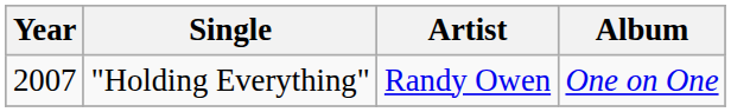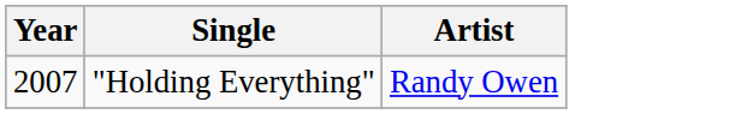- column: Album | One on One
